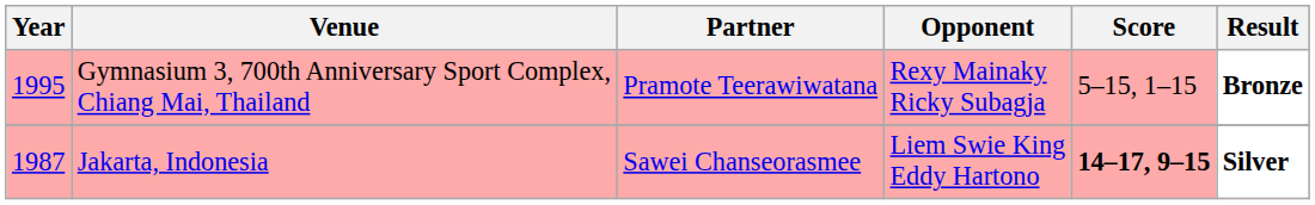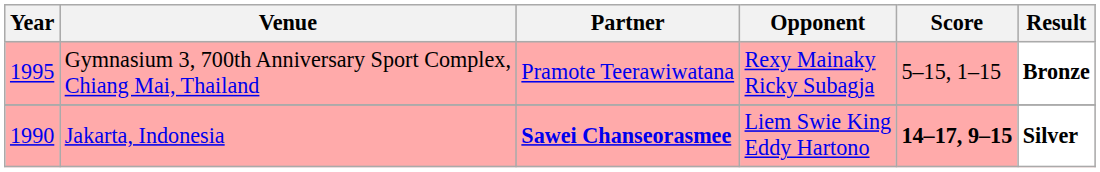Jakarta, Indonesia | Year: 1987 -> 1990
Jakarta, Indonesia | Partner: normal -> bold
